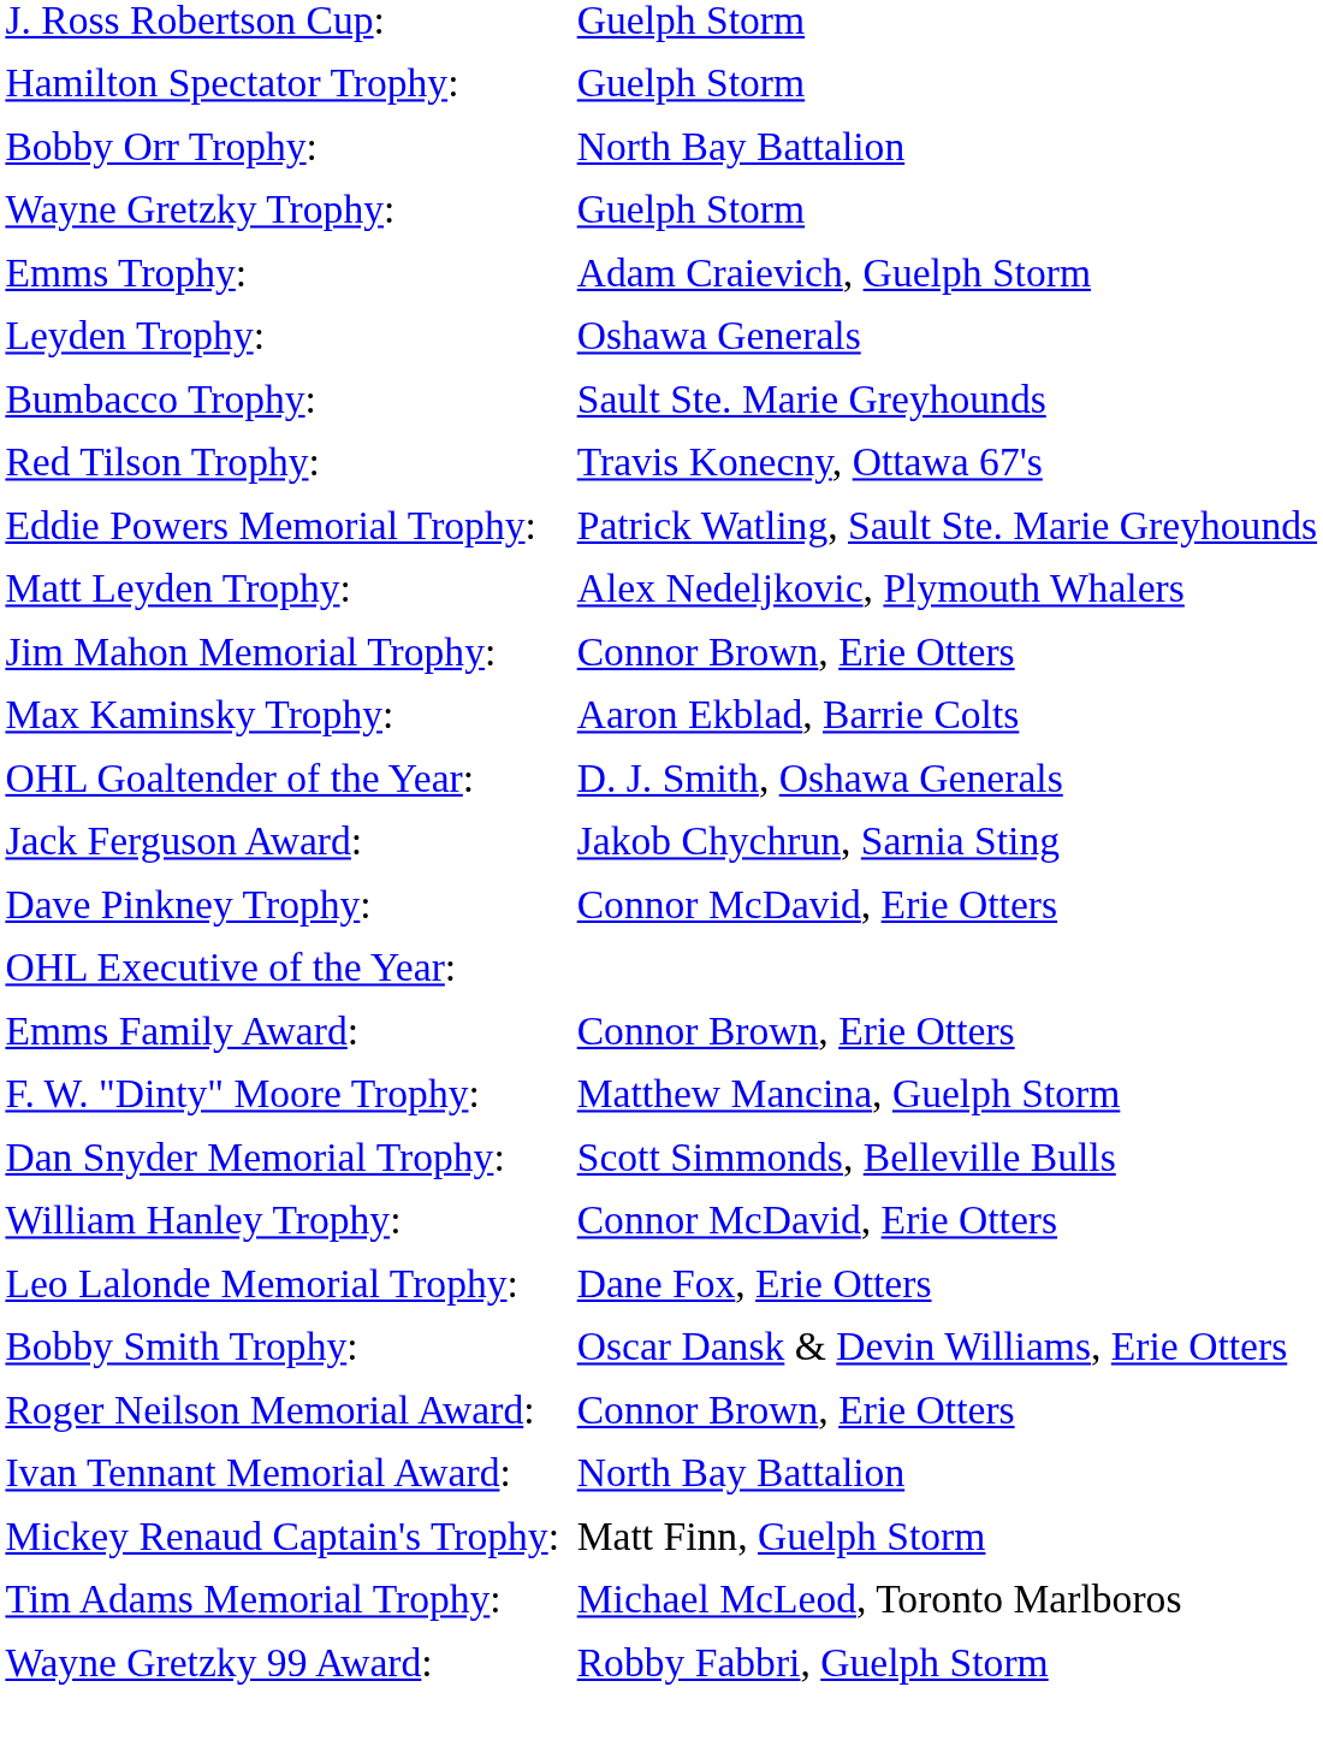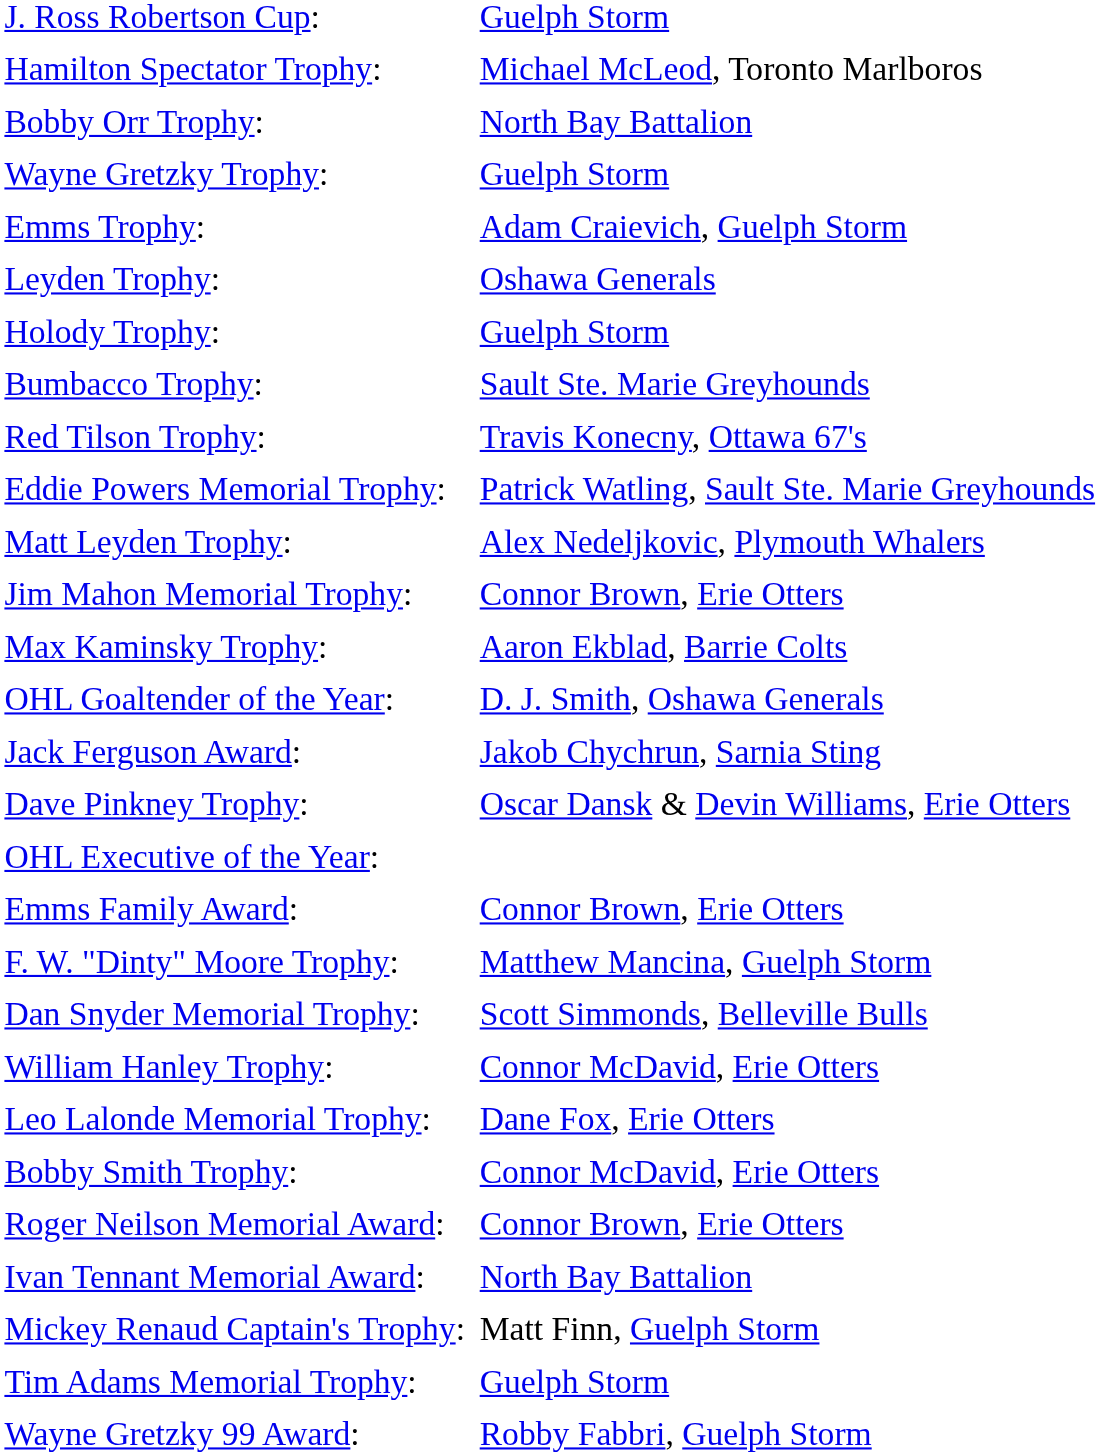Hamilton Spectator Trophy: | column 2: Guelph Storm -> Michael McLeod, Toronto Marlboros
+ row: Holody Trophy: | Guelph Storm
Dave Pinkney Trophy: | column 2: Connor McDavid, Erie Otters -> Oscar Dansk & Devin Williams, Erie Otters
Bobby Smith Trophy: | column 2: Oscar Dansk & Devin Williams, Erie Otters -> Connor McDavid, Erie Otters
Tim Adams Memorial Trophy: | column 2: Michael McLeod, Toronto Marlboros -> Guelph Storm
